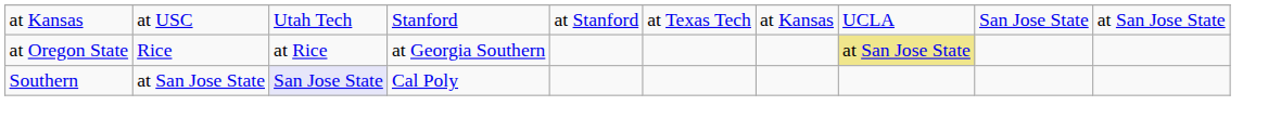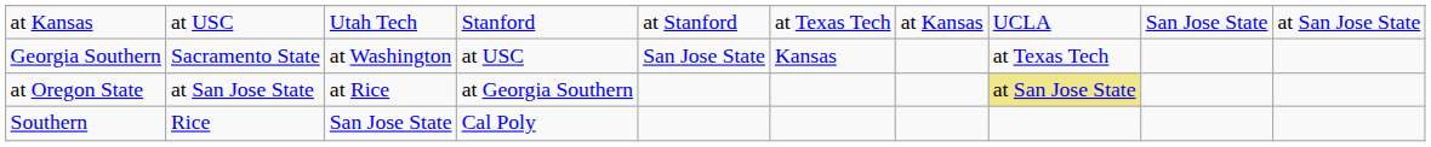+ row: Georgia Southern | Sacramento State | at Washington | at USC | San Jose State | Kansas | at Texas Tech
at Oregon State | column 2: Rice -> at San Jose State
Southern | column 2: at San Jose State -> Rice
Southern | column 3: lavender background -> no background
